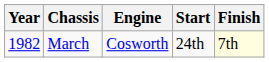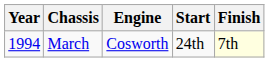March | Year: 1982 -> 1994
